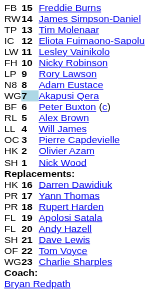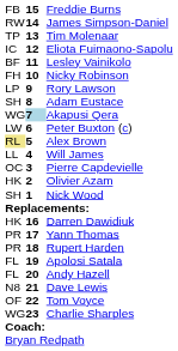Lesley Vainikolo | column 1: LW -> BF
Adam Eustace | column 1: N8 -> SH
Peter Buxton (c) | column 1: BF -> LW
Alex Brown | column 1: no background -> khaki background
Dave Lewis | column 1: SH -> N8
